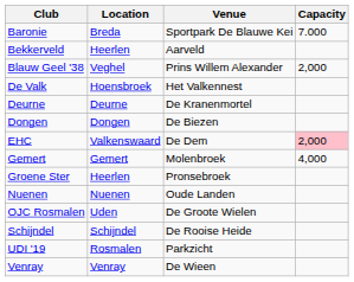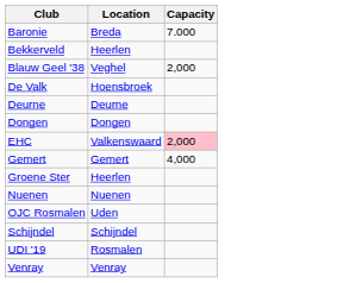- column: Venue | Sportpark De Blauwe Kei | Aarveld | Prins Willem Alexander | Het Valkennest | De Kranenmortel | De Biezen | De Dem | Molenbroek | Pronsebroek | Oude Landen | De Groote Wielen | De Rooise Heide | Parkzicht | De Wieen
